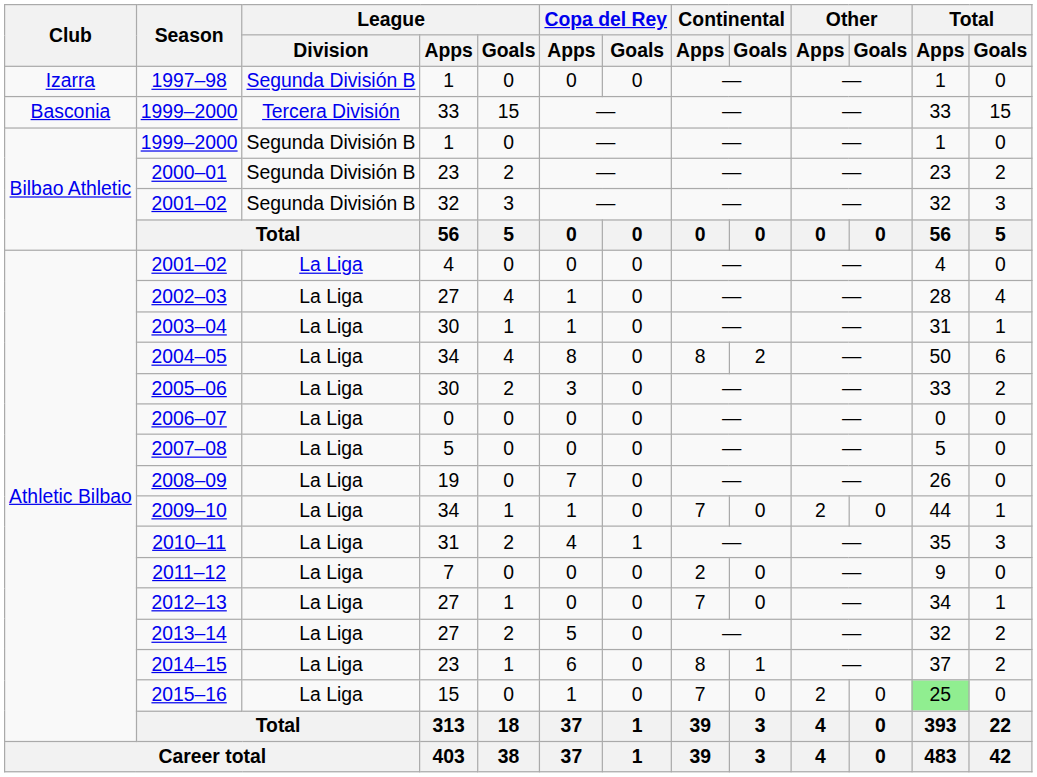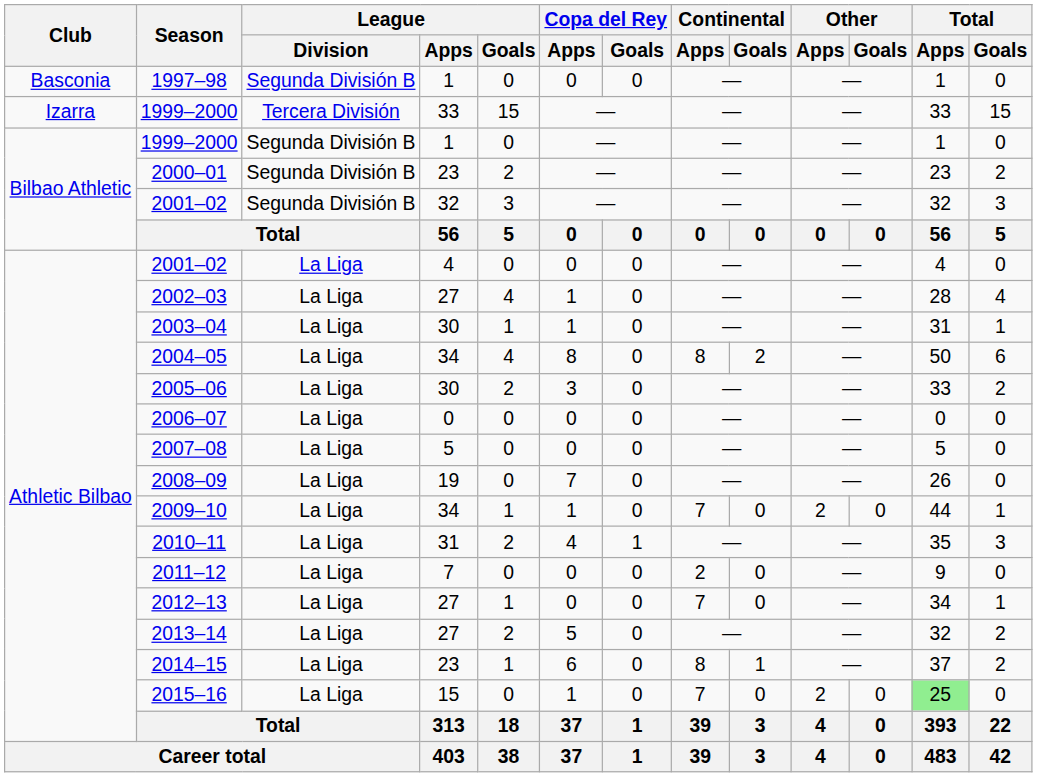1997–98 | Club: Izarra -> Basconia
1999–2000 / 33 | Club: Basconia -> Izarra
